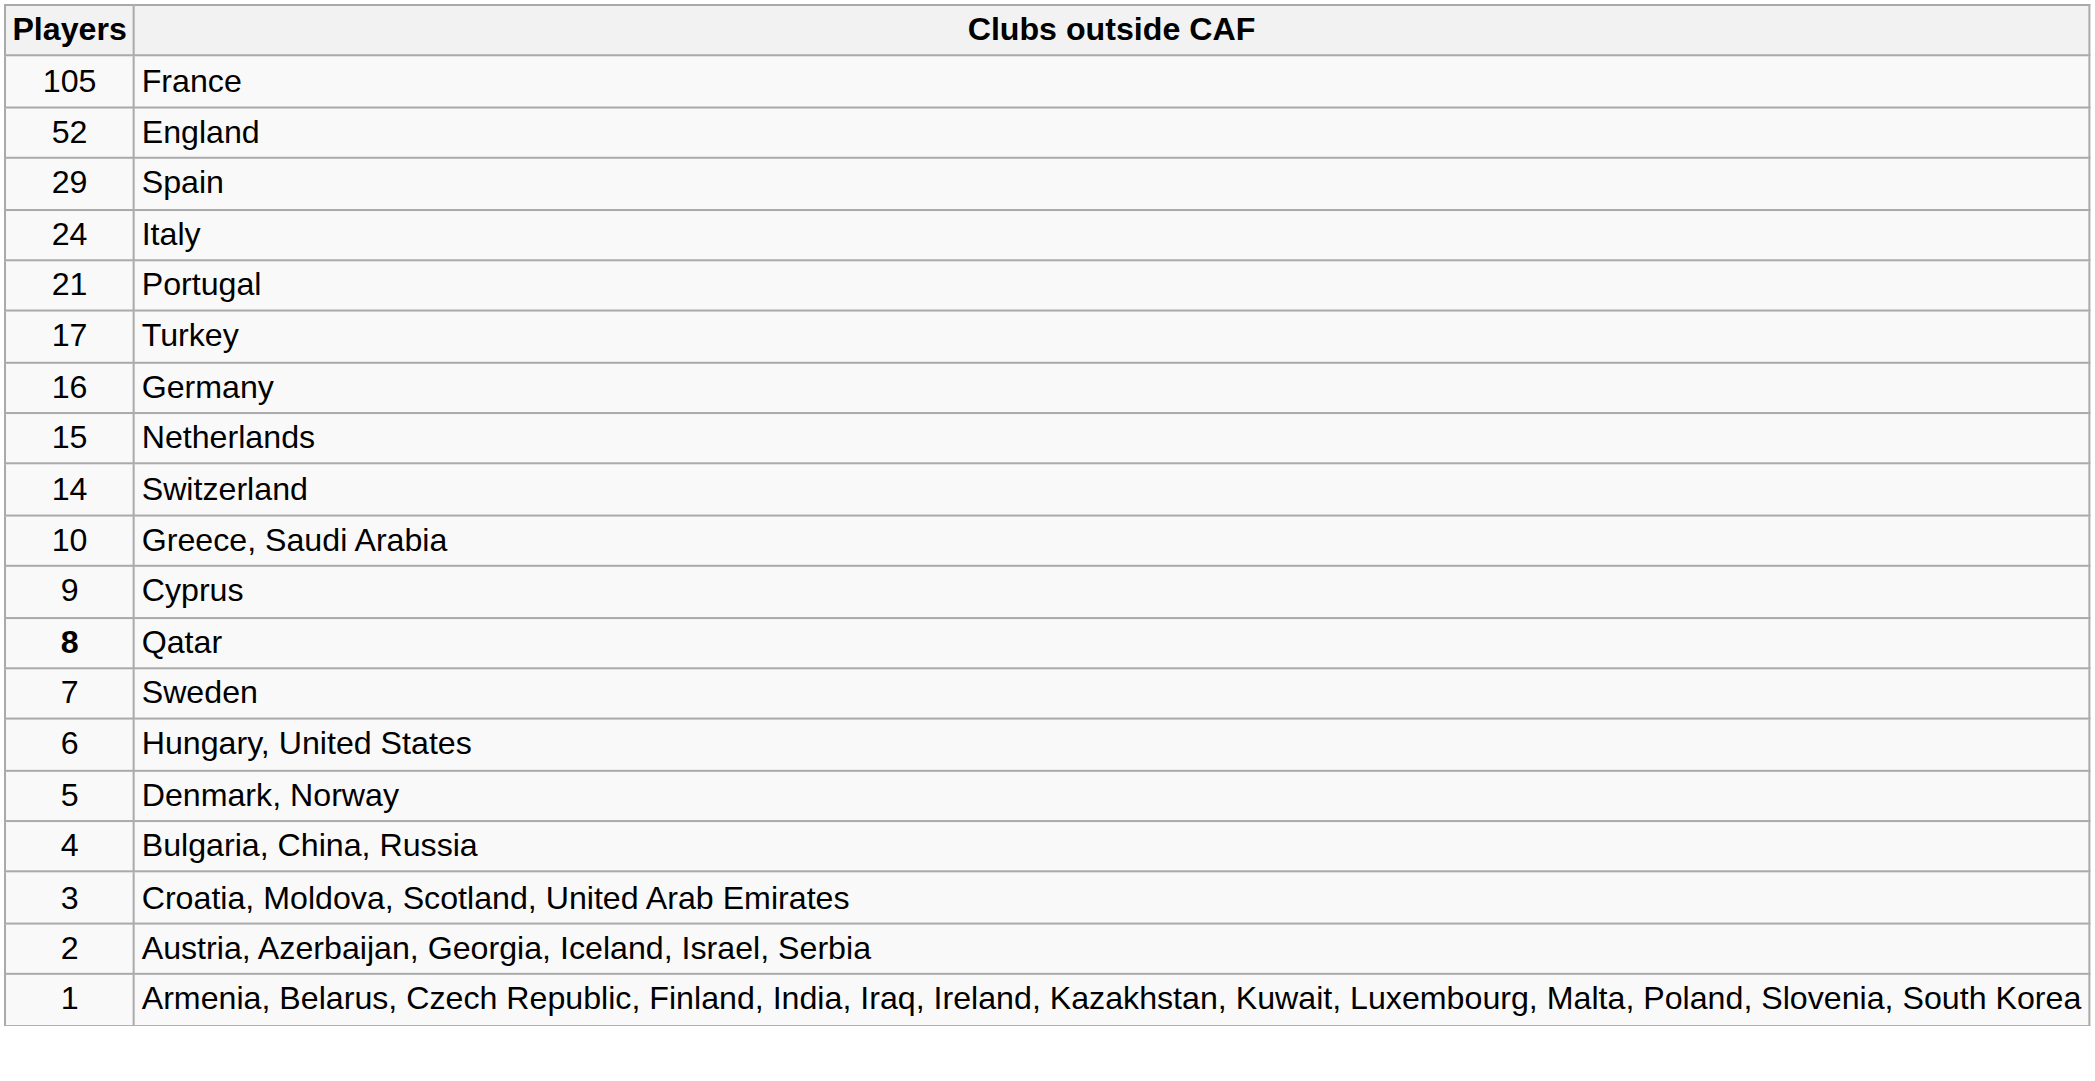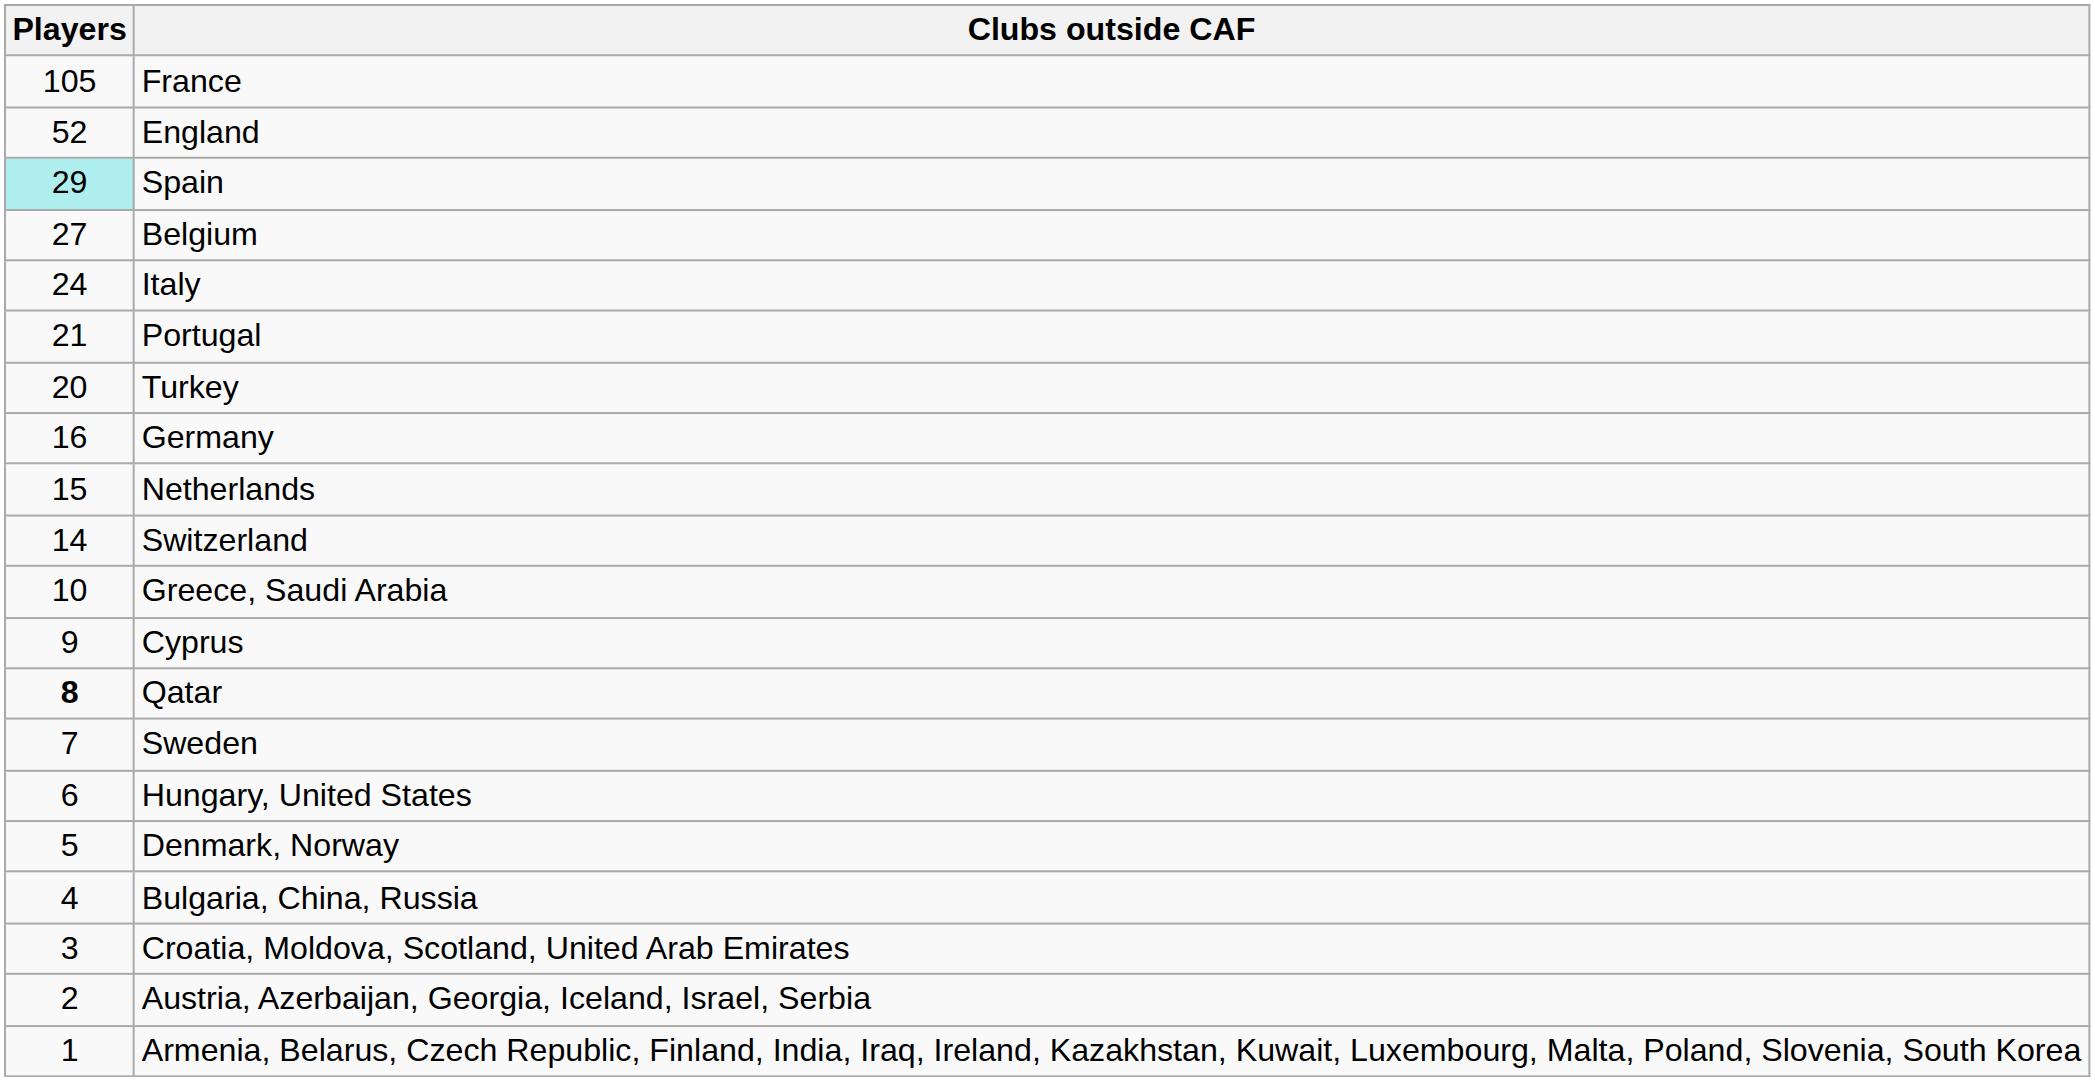Spain | Players: no background -> paleturquoise background
+ row: 27 | Belgium
Turkey | Players: 17 -> 20
